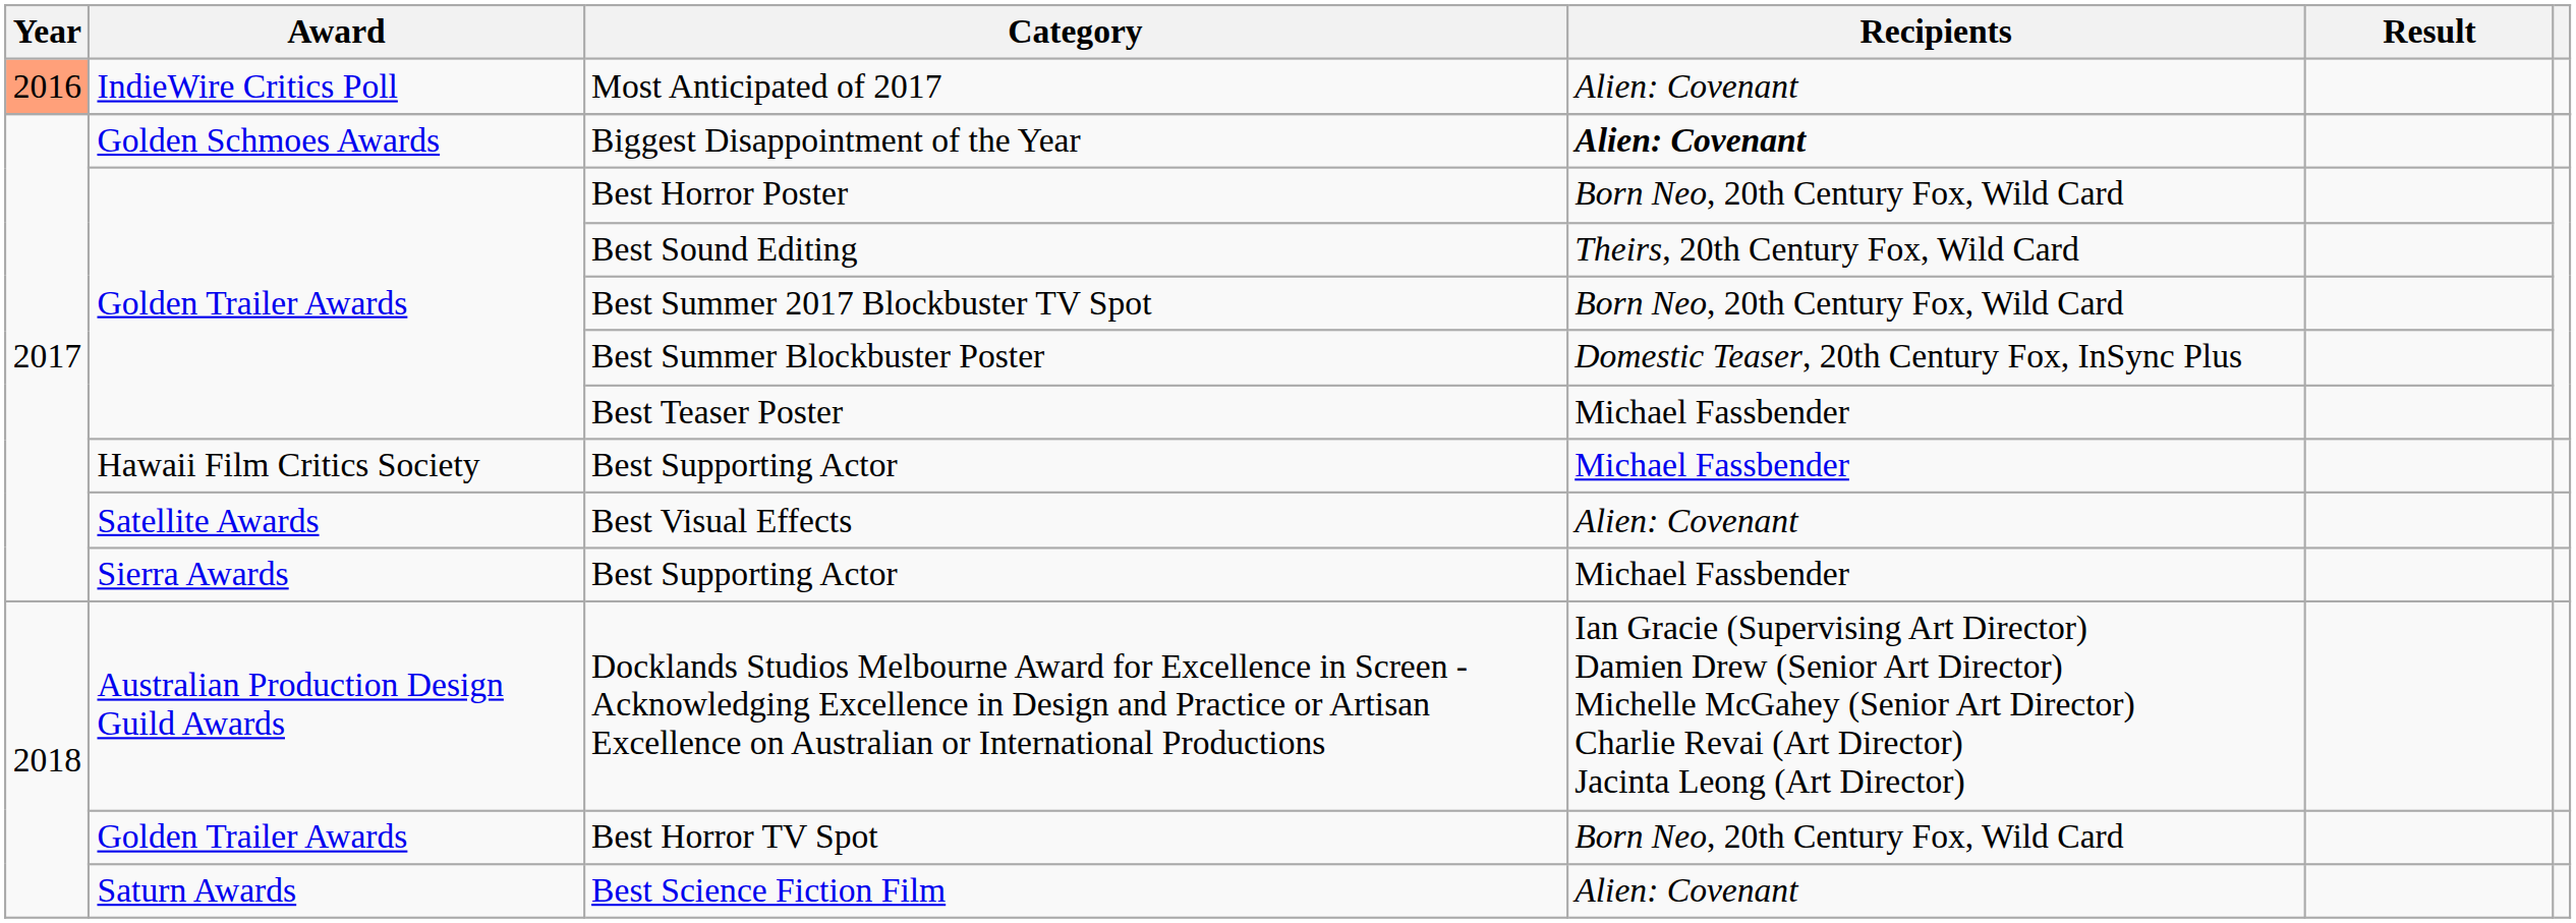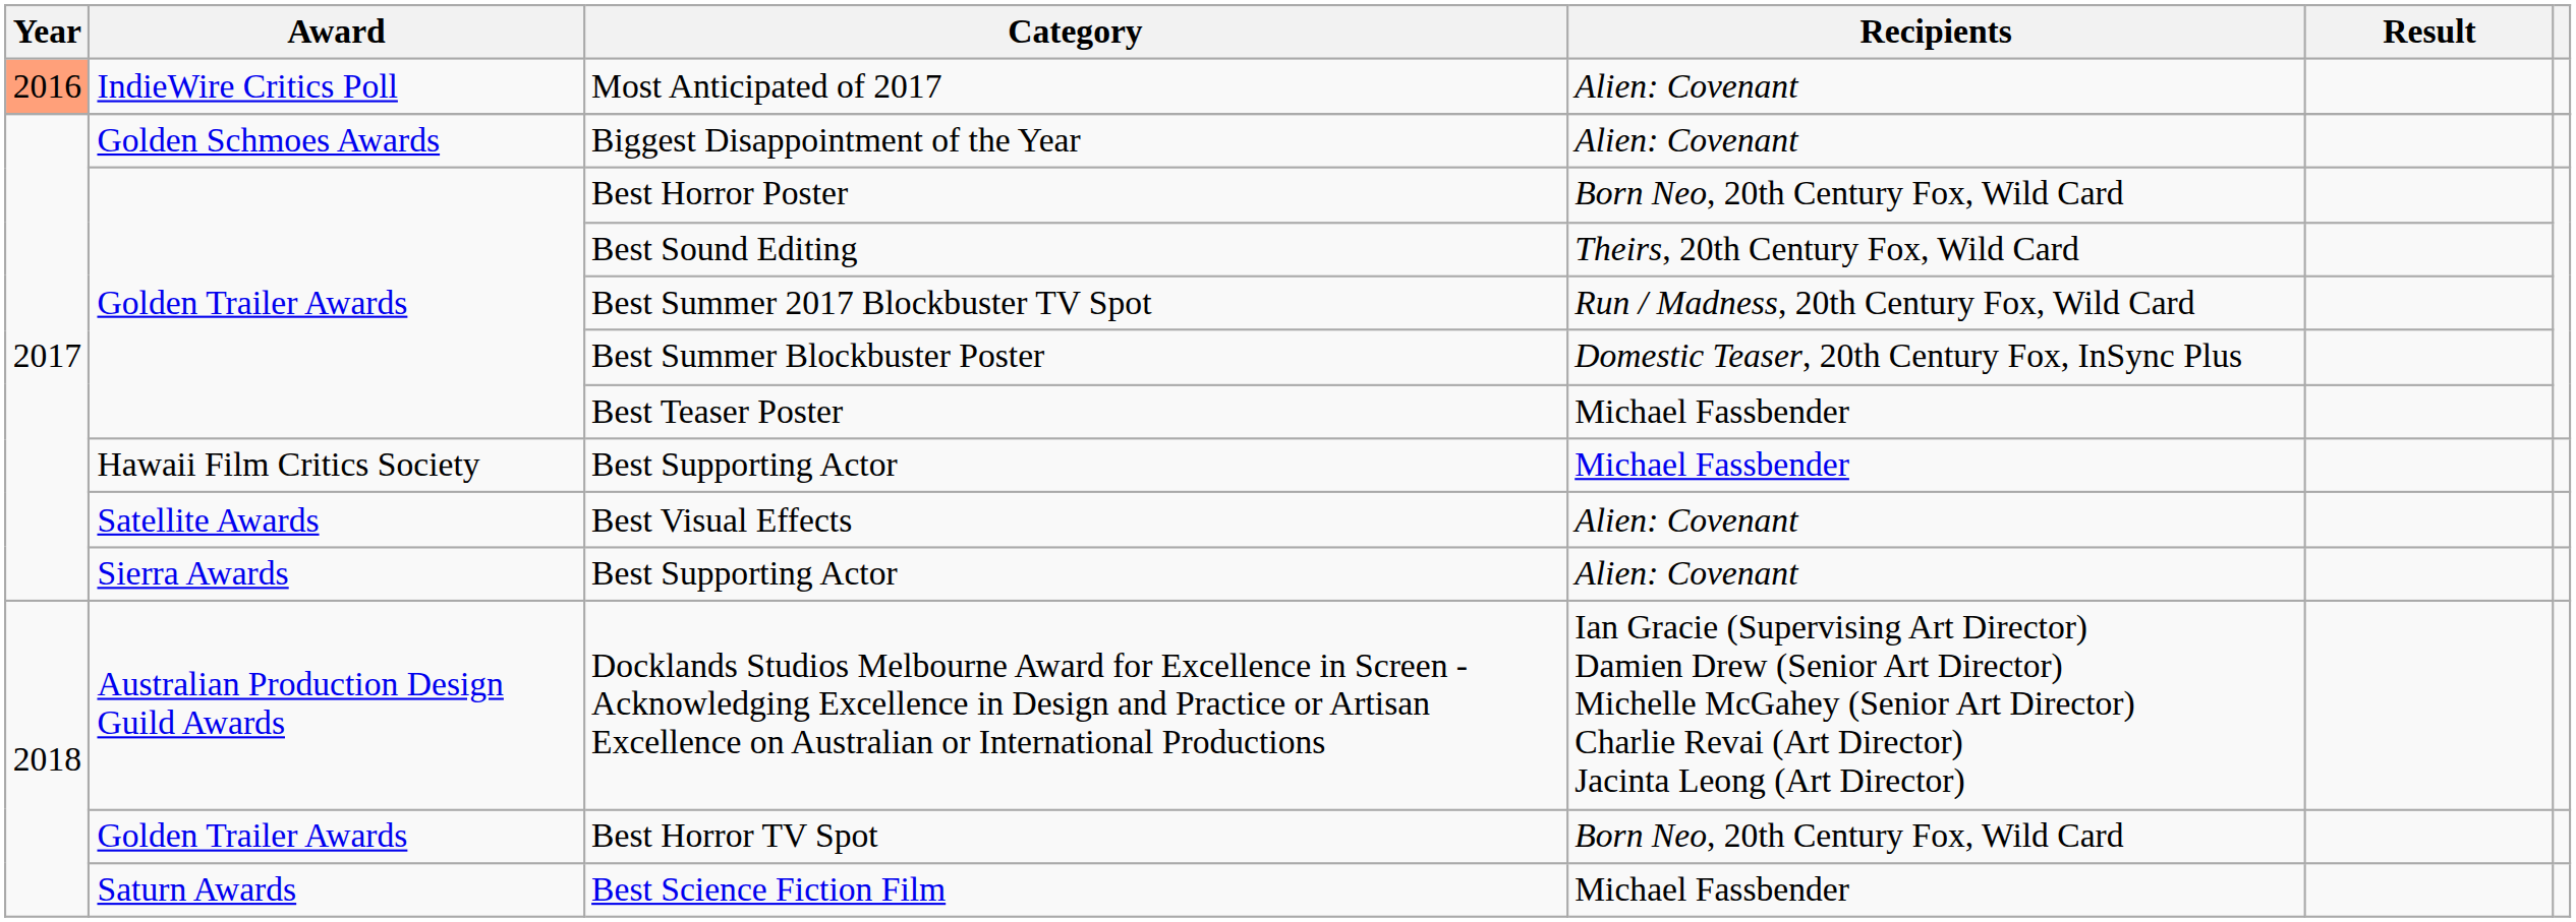Biggest Disappointment of the Year | Recipients: bold -> normal
Best Summer 2017 Blockbuster TV Spot | Recipients: Born Neo, 20th Century Fox, Wild Card -> Run / Madness, 20th Century Fox, Wild Card
Sierra Awards / Best Supporting Actor | Recipients: Michael Fassbender -> Alien: Covenant
Best Science Fiction Film | Recipients: Alien: Covenant -> Michael Fassbender
